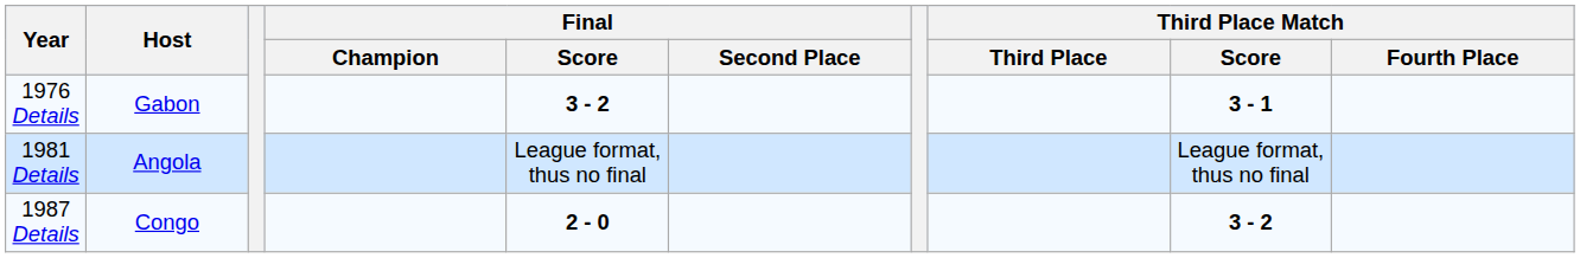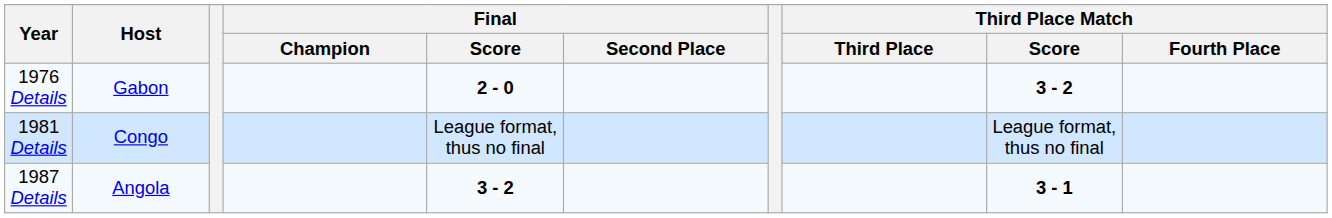1976 Details | Final / Score: 3 - 2 -> 2 - 0
1976 Details | Third Place Match / Score: 3 - 1 -> 3 - 2
1981 Details | Host: Angola -> Congo
1987 Details | Host: Congo -> Angola
1987 Details | Final / Score: 2 - 0 -> 3 - 2
1987 Details | Third Place Match / Score: 3 - 2 -> 3 - 1
